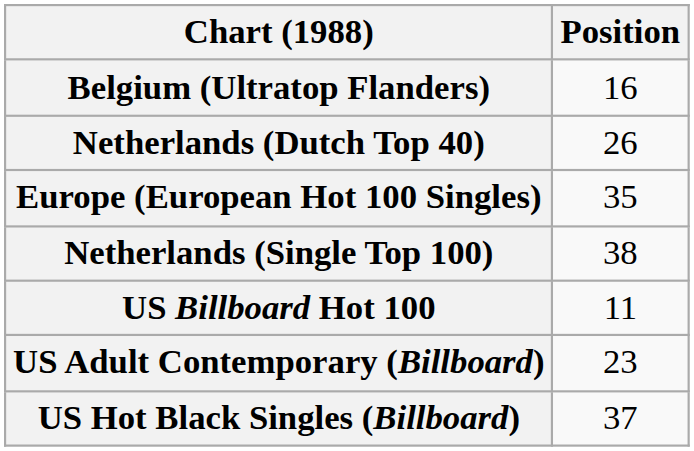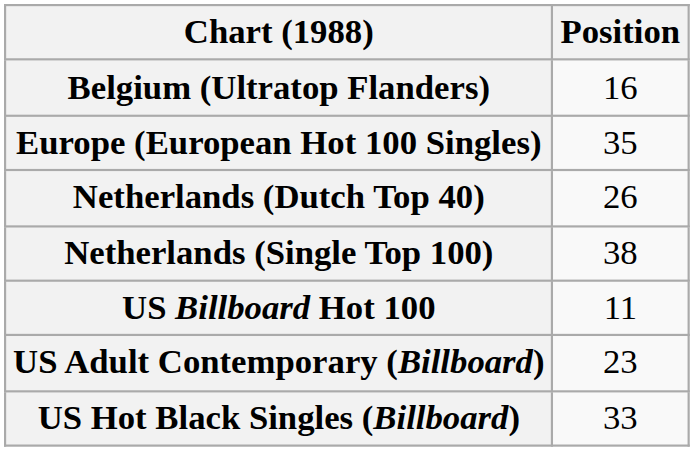rows swapped: Europe (European Hot 100 Singles) <-> Netherlands (Dutch Top 40)
US Hot Black Singles (Billboard) | Position: 37 -> 33
